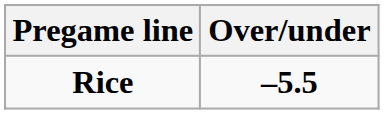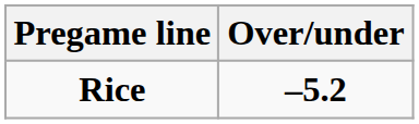Rice | Over/under: –5.5 -> –5.2
